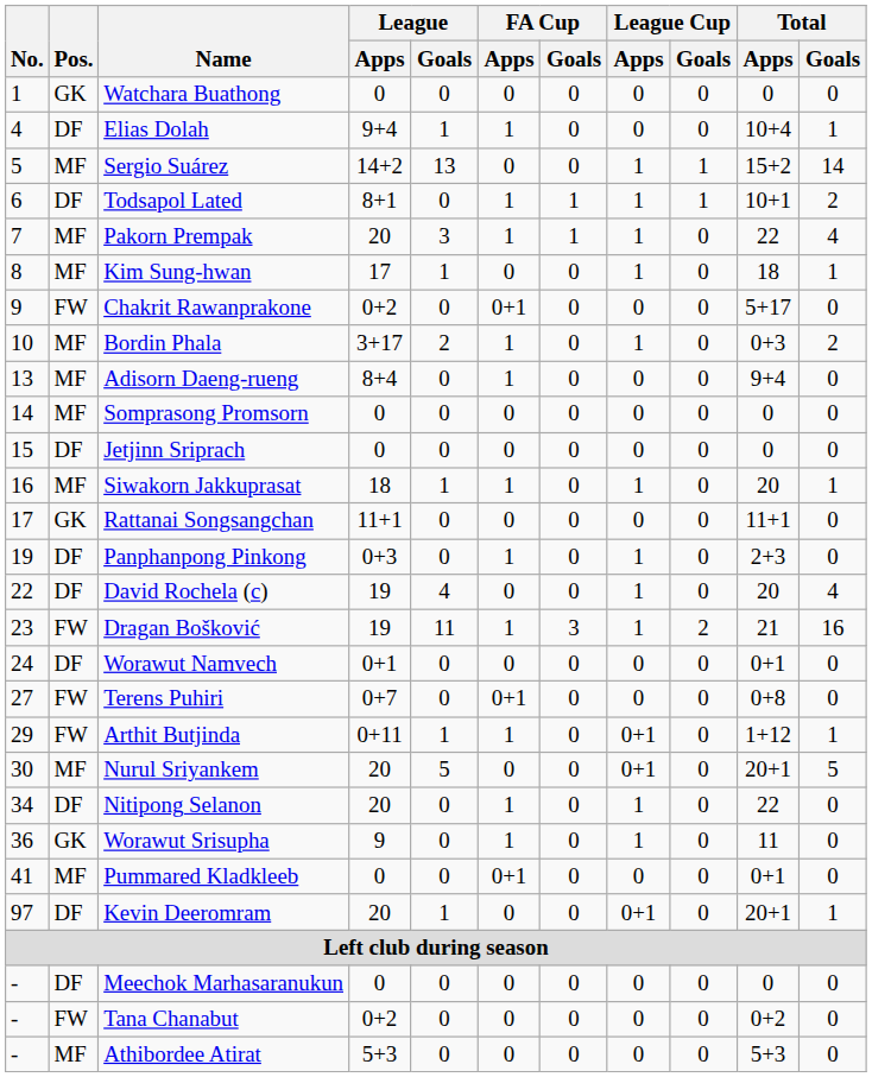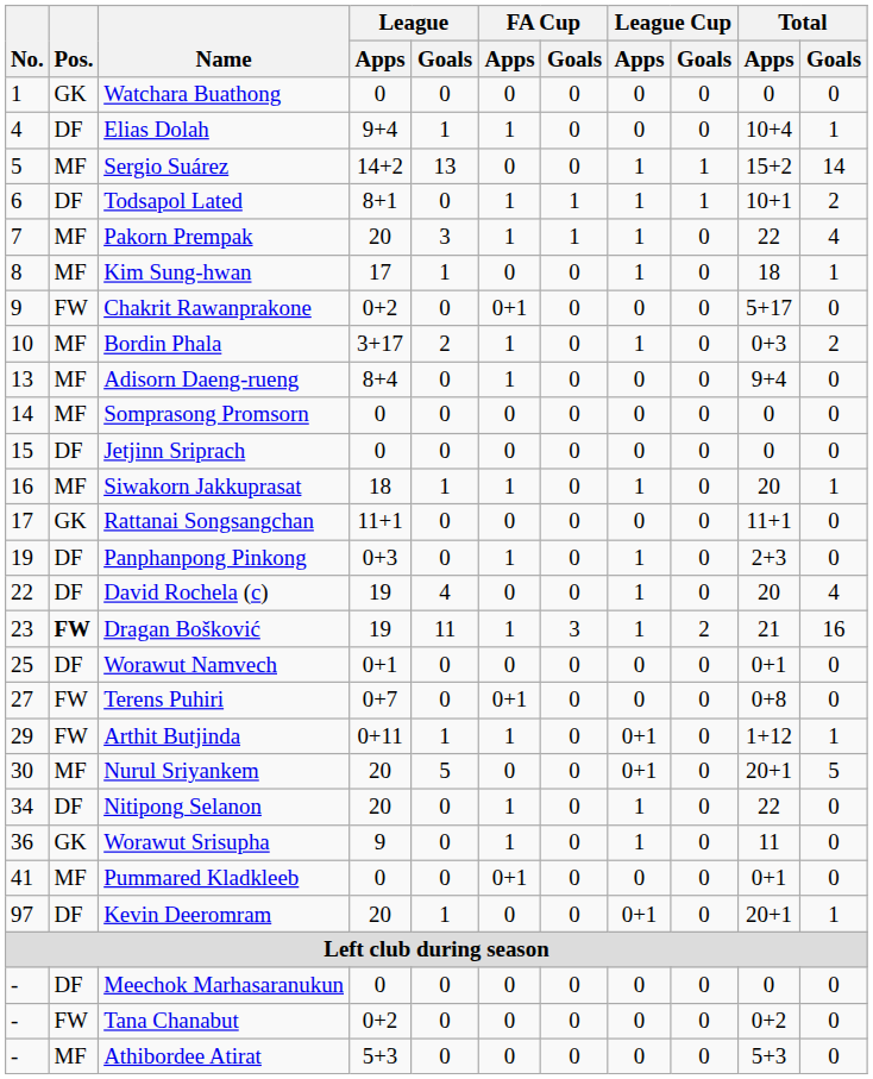Dragan Bošković | Pos.: normal -> bold
Worawut Namvech | No.: 24 -> 25
